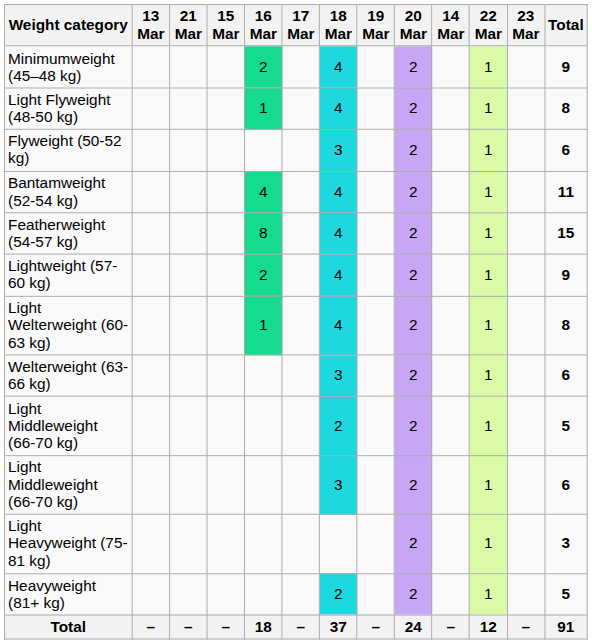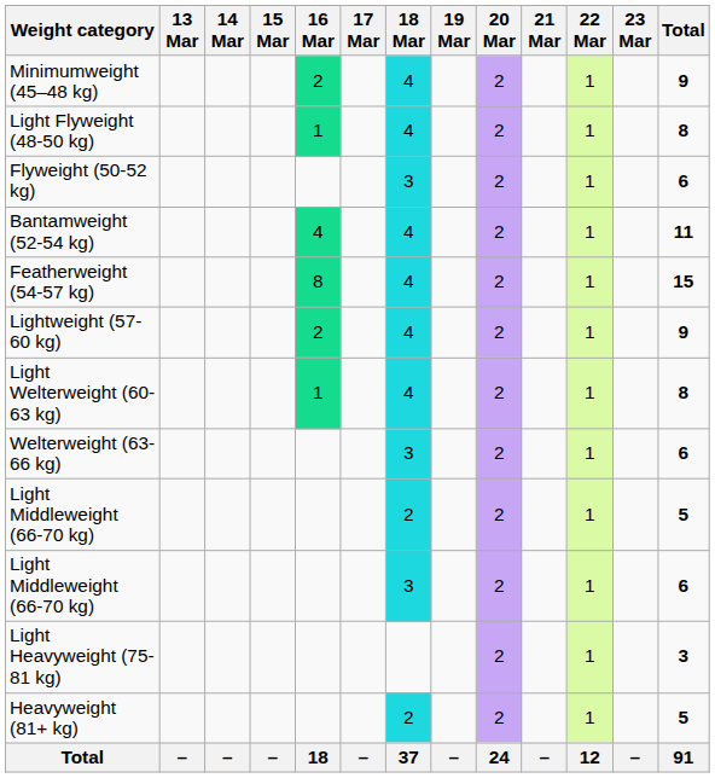columns swapped: 14 Mar <-> 21 Mar
